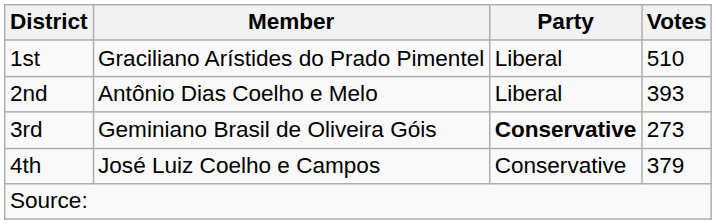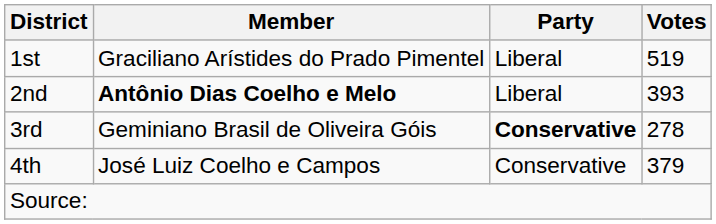1st | Votes: 510 -> 519
2nd | Member: normal -> bold
3rd | Votes: 273 -> 278
